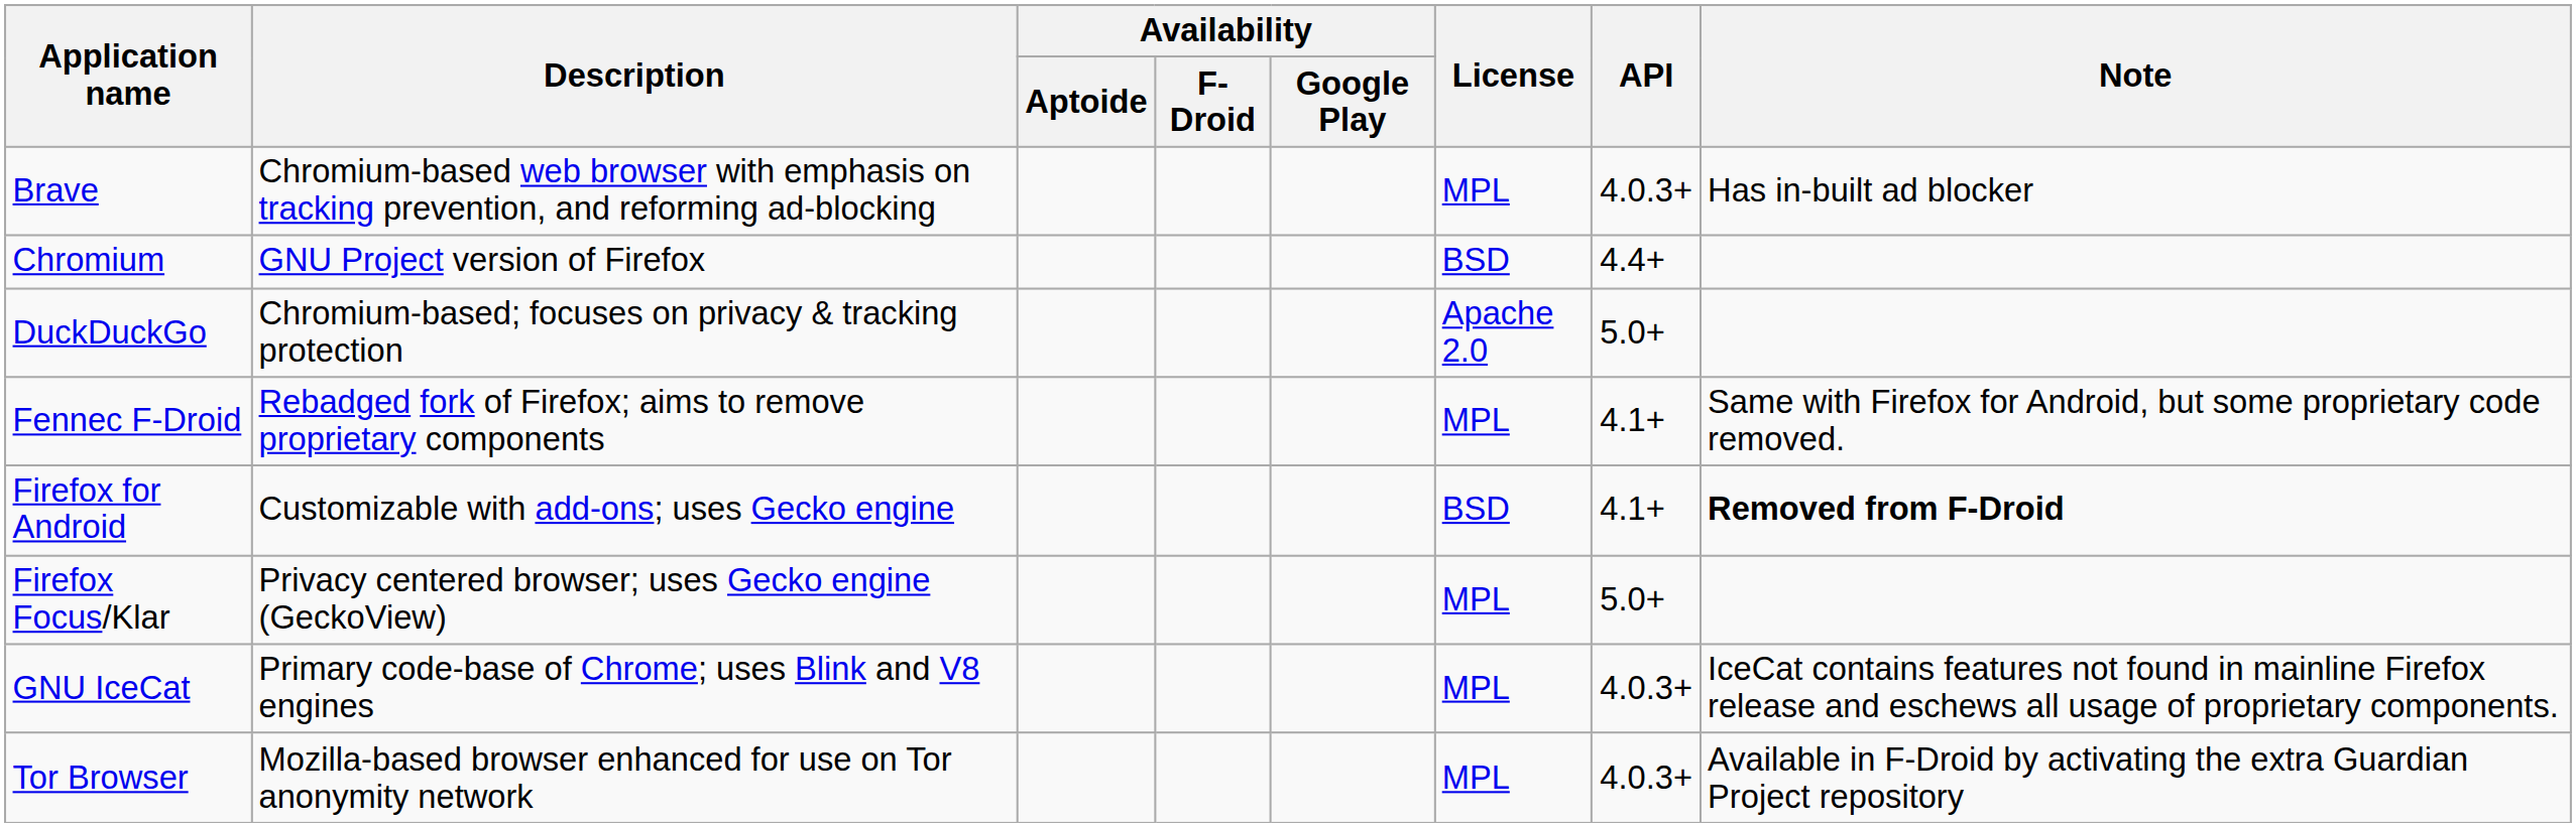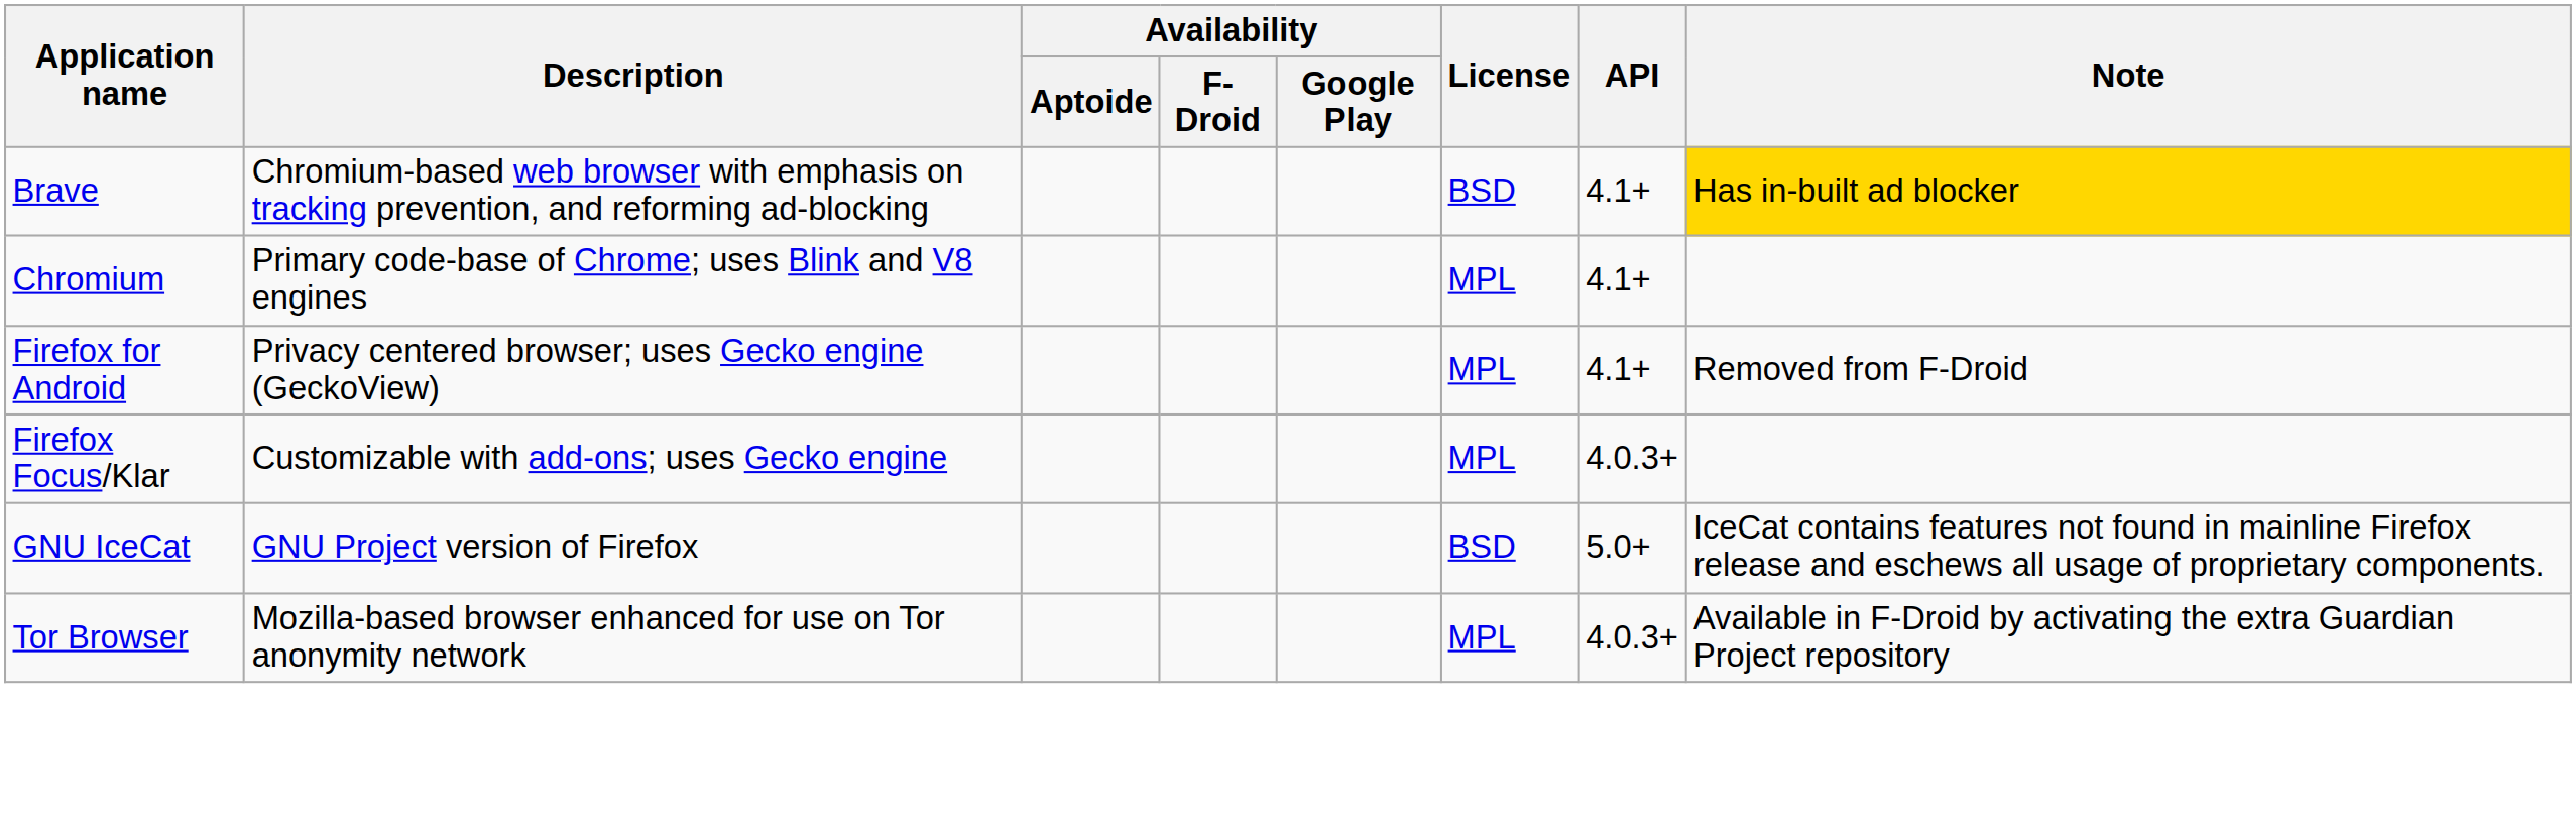Brave | License: MPL -> BSD
Brave | API: 4.0.3+ -> 4.1+
Brave | Note: no background -> gold background
Chromium | Description: GNU Project version of Firefox -> Primary code-base of Chrome; uses Blink and V8 engines
Chromium | License: BSD -> MPL
Chromium | API: 4.4+ -> 4.1+
- row: DuckDuckGo | Chromium-based; focuses on privacy & tracking protection | Apache 2.0 | 5.0+
- row: Fennec F-Droid | Rebadged fork of Firefox; aims to remove proprietary components | MPL | 4.1+ | Same with Firefox for Android, but some proprietary code removed.
Firefox for Android | Description: Customizable with add-ons; uses Gecko engine -> Privacy centered browser; uses Gecko engine (GeckoView)
Firefox for Android | License: BSD -> MPL
Firefox for Android | Note: bold -> normal
Firefox Focus/Klar | Description: Privacy centered browser; uses Gecko engine (GeckoView) -> Customizable with add-ons; uses Gecko engine
Firefox Focus/Klar | API: 5.0+ -> 4.0.3+
GNU IceCat | Description: Primary code-base of Chrome; uses Blink and V8 engines -> GNU Project version of Firefox
GNU IceCat | License: MPL -> BSD
GNU IceCat | API: 4.0.3+ -> 5.0+
